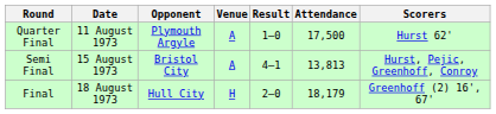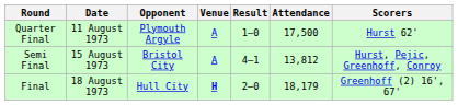Semi Final | Attendance: 13,813 -> 13,812
Final | Venue: normal -> bold
